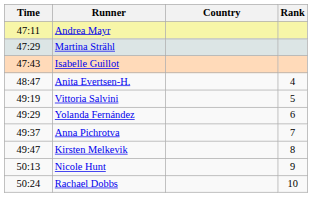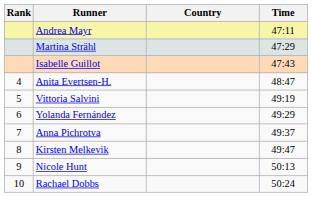columns swapped: Rank <-> Time
